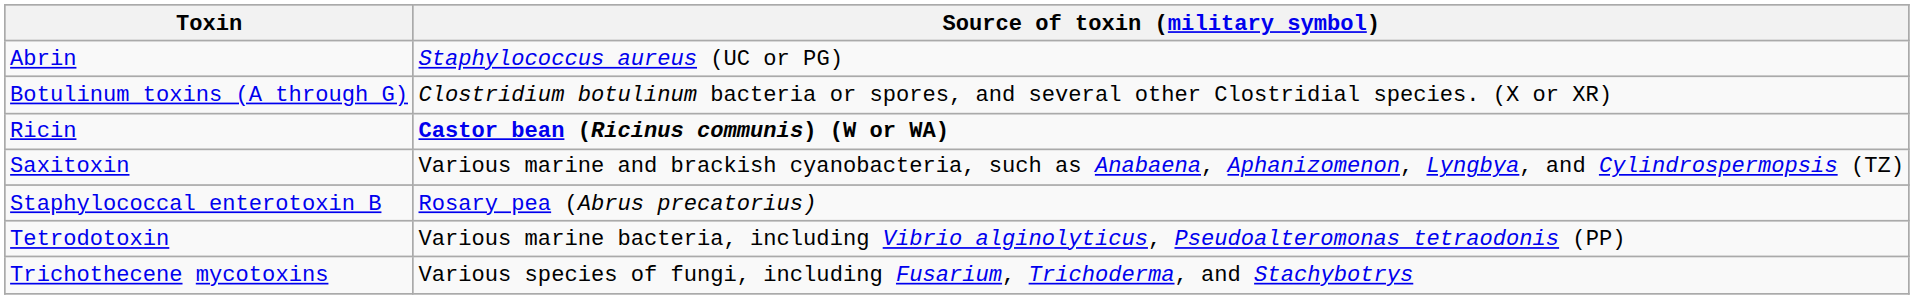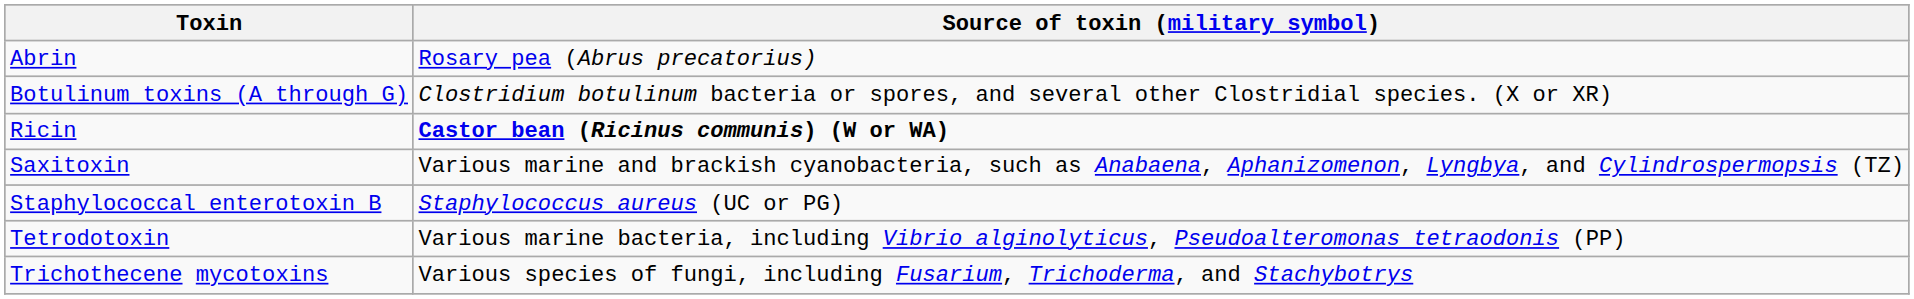Abrin | Source of toxin (military symbol): Staphylococcus aureus (UC or PG) -> Rosary pea (Abrus precatorius)
Staphylococcal enterotoxin B | Source of toxin (military symbol): Rosary pea (Abrus precatorius) -> Staphylococcus aureus (UC or PG)
